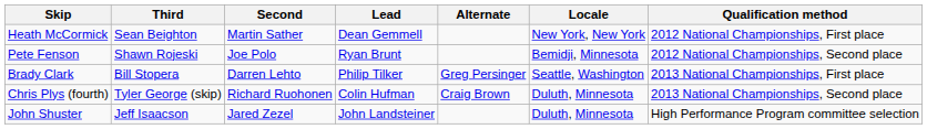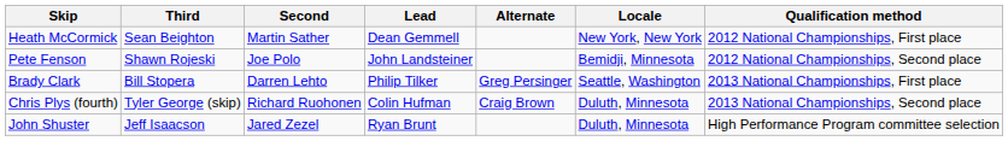Pete Fenson | Lead: Ryan Brunt -> John Landsteiner
John Shuster | Lead: John Landsteiner -> Ryan Brunt
